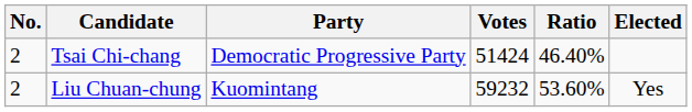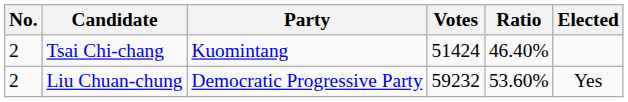Tsai Chi-chang | Party: Democratic Progressive Party -> Kuomintang
Liu Chuan-chung | Party: Kuomintang -> Democratic Progressive Party
